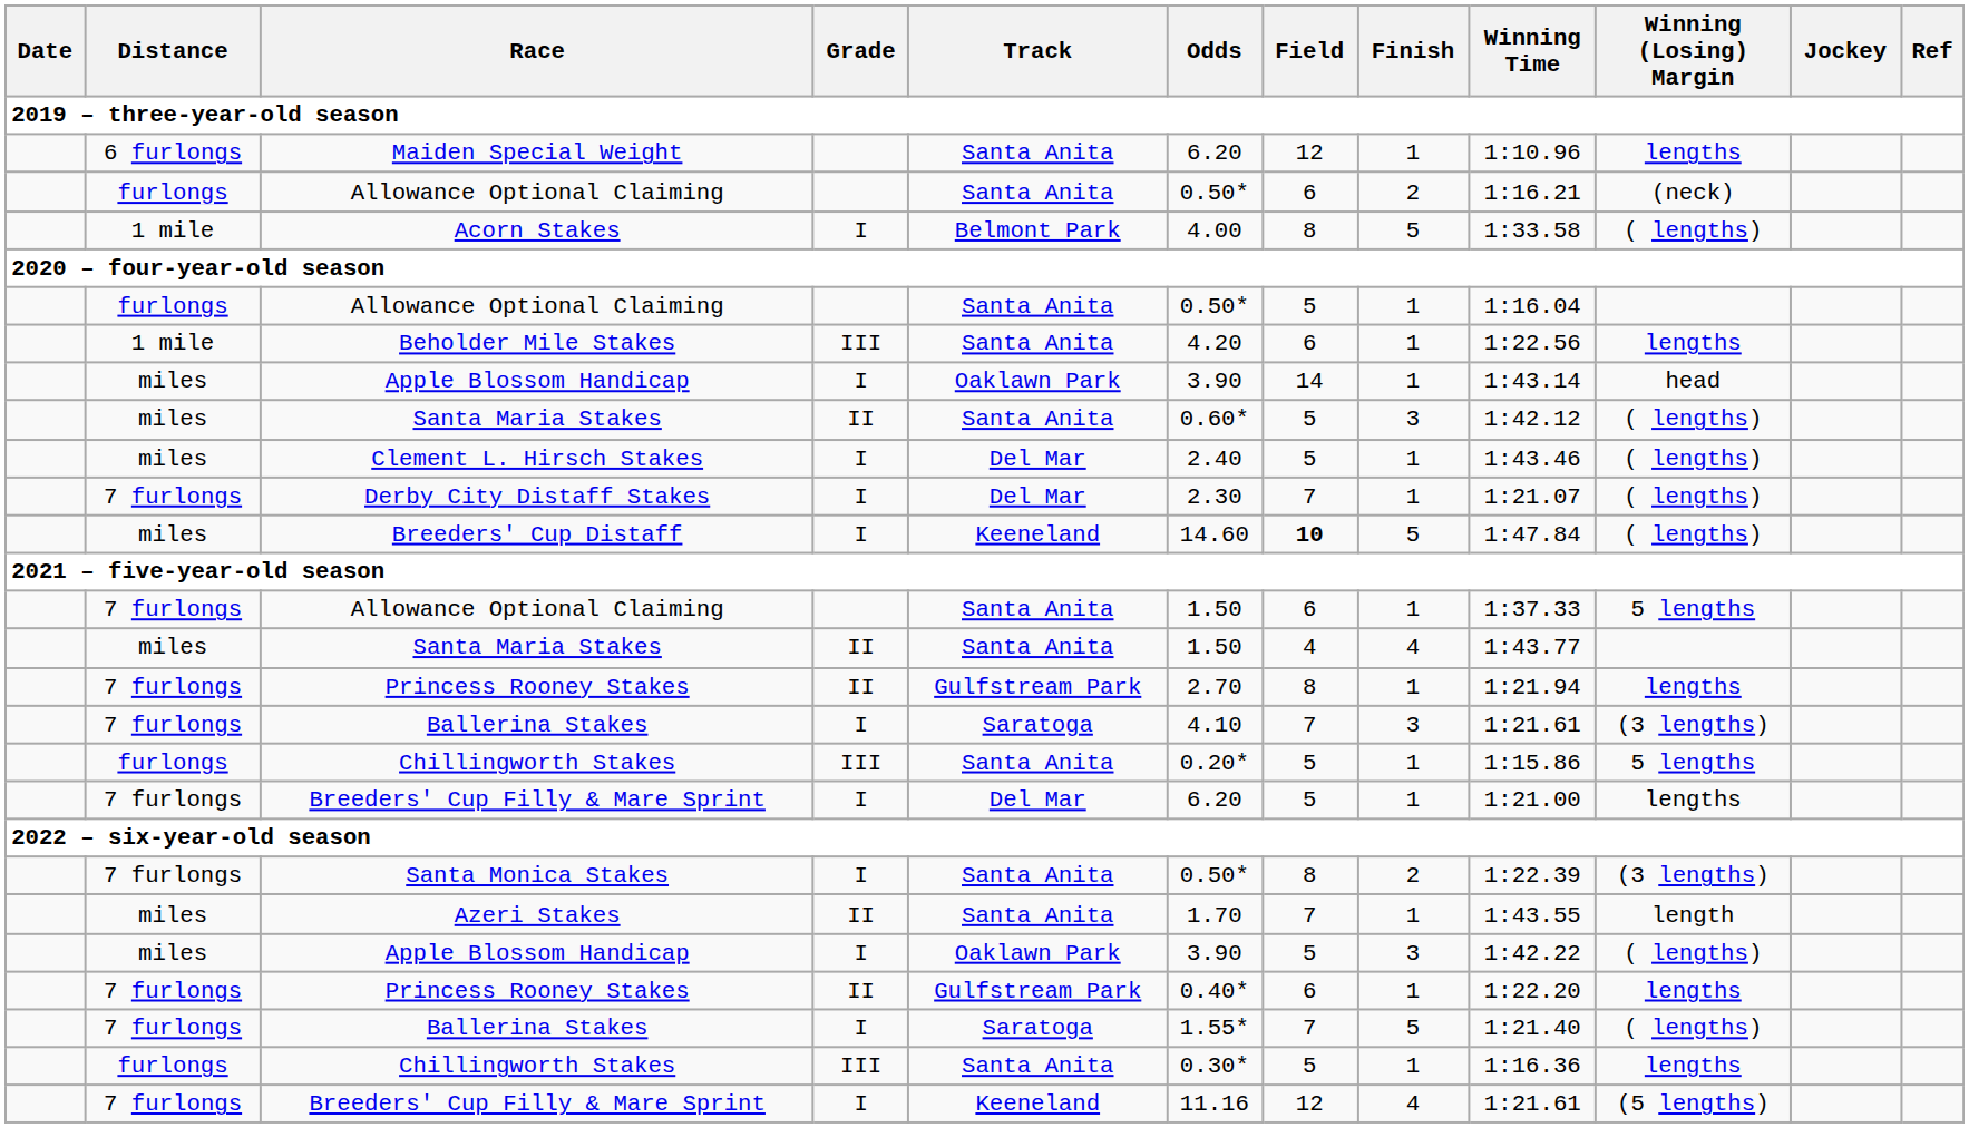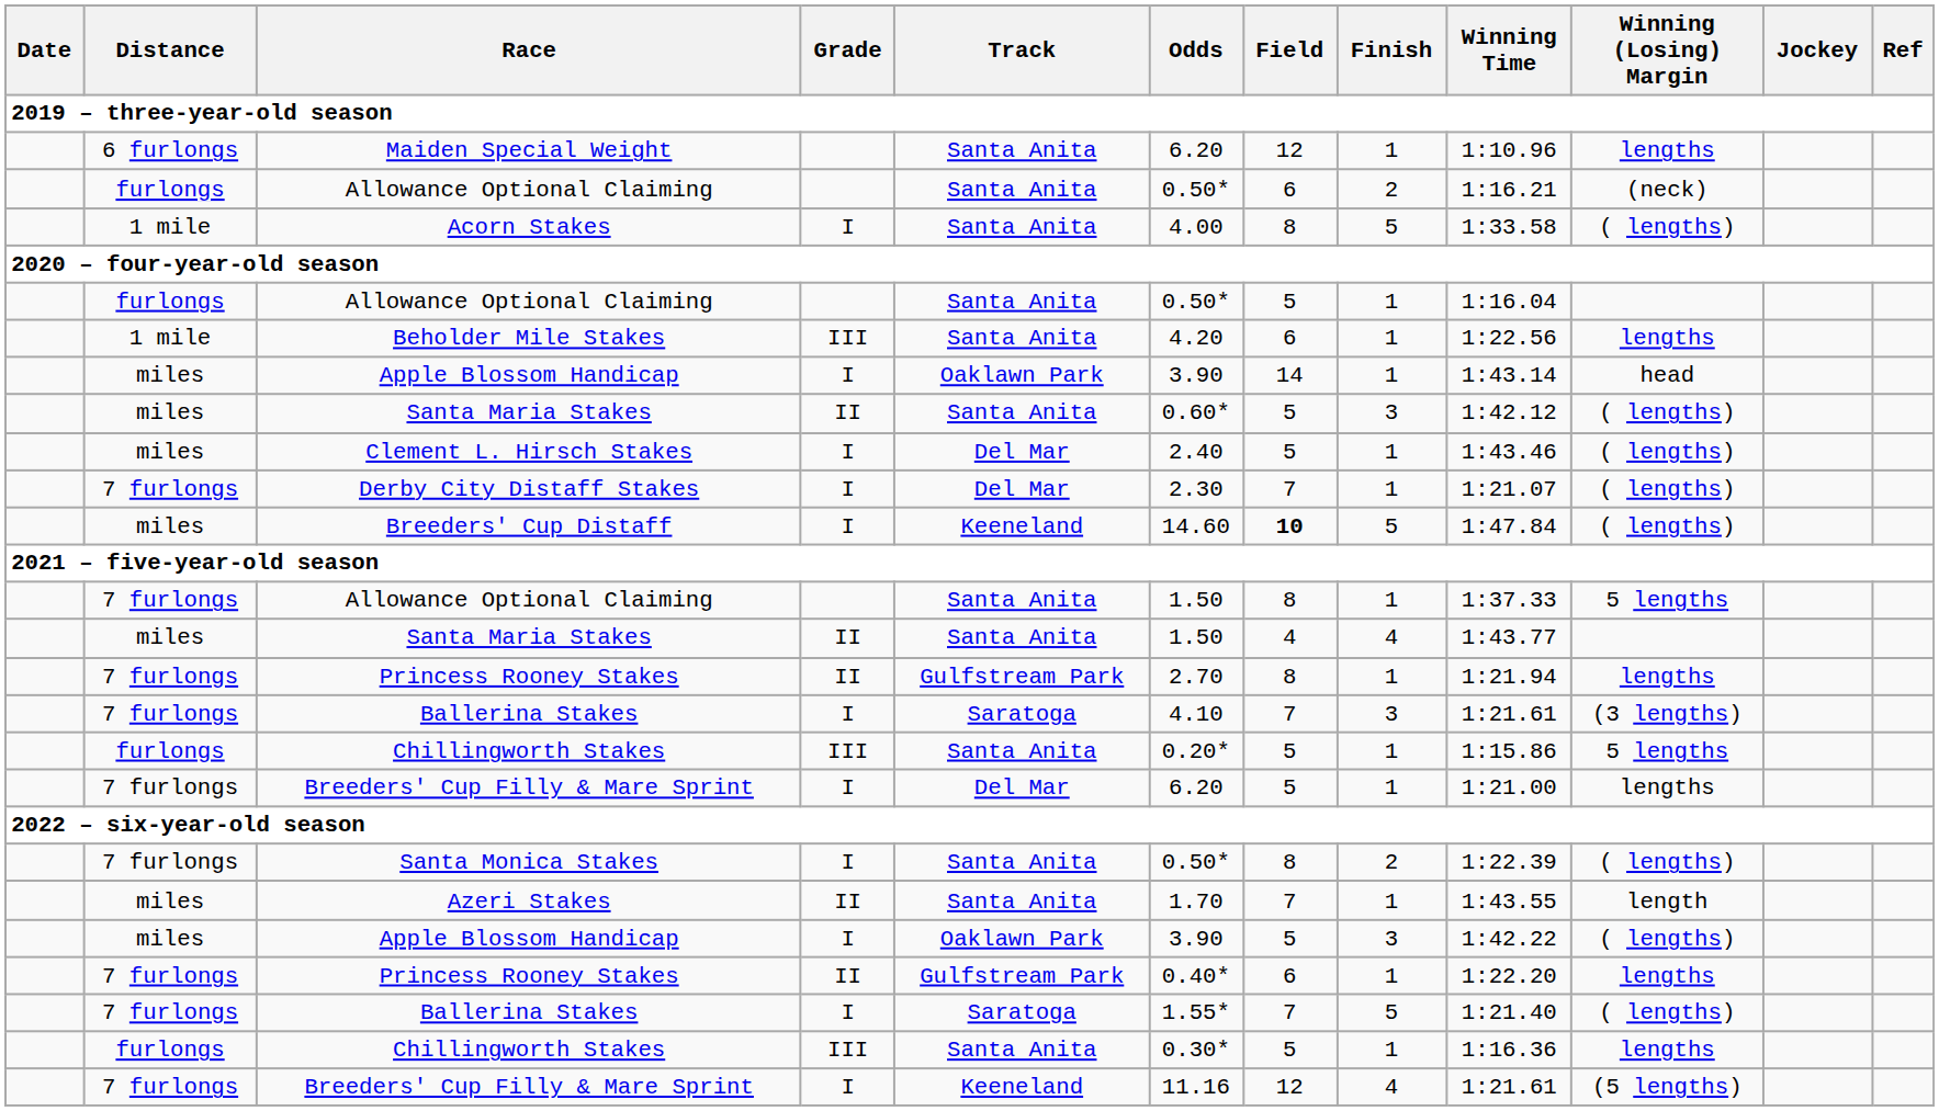Acorn Stakes | Track: Belmont Park -> Santa Anita
7 furlongs / Allowance Optional Claiming | Field: 6 -> 8
Santa Monica Stakes | Winning (Losing) Margin: (3 lengths) -> ( lengths)
